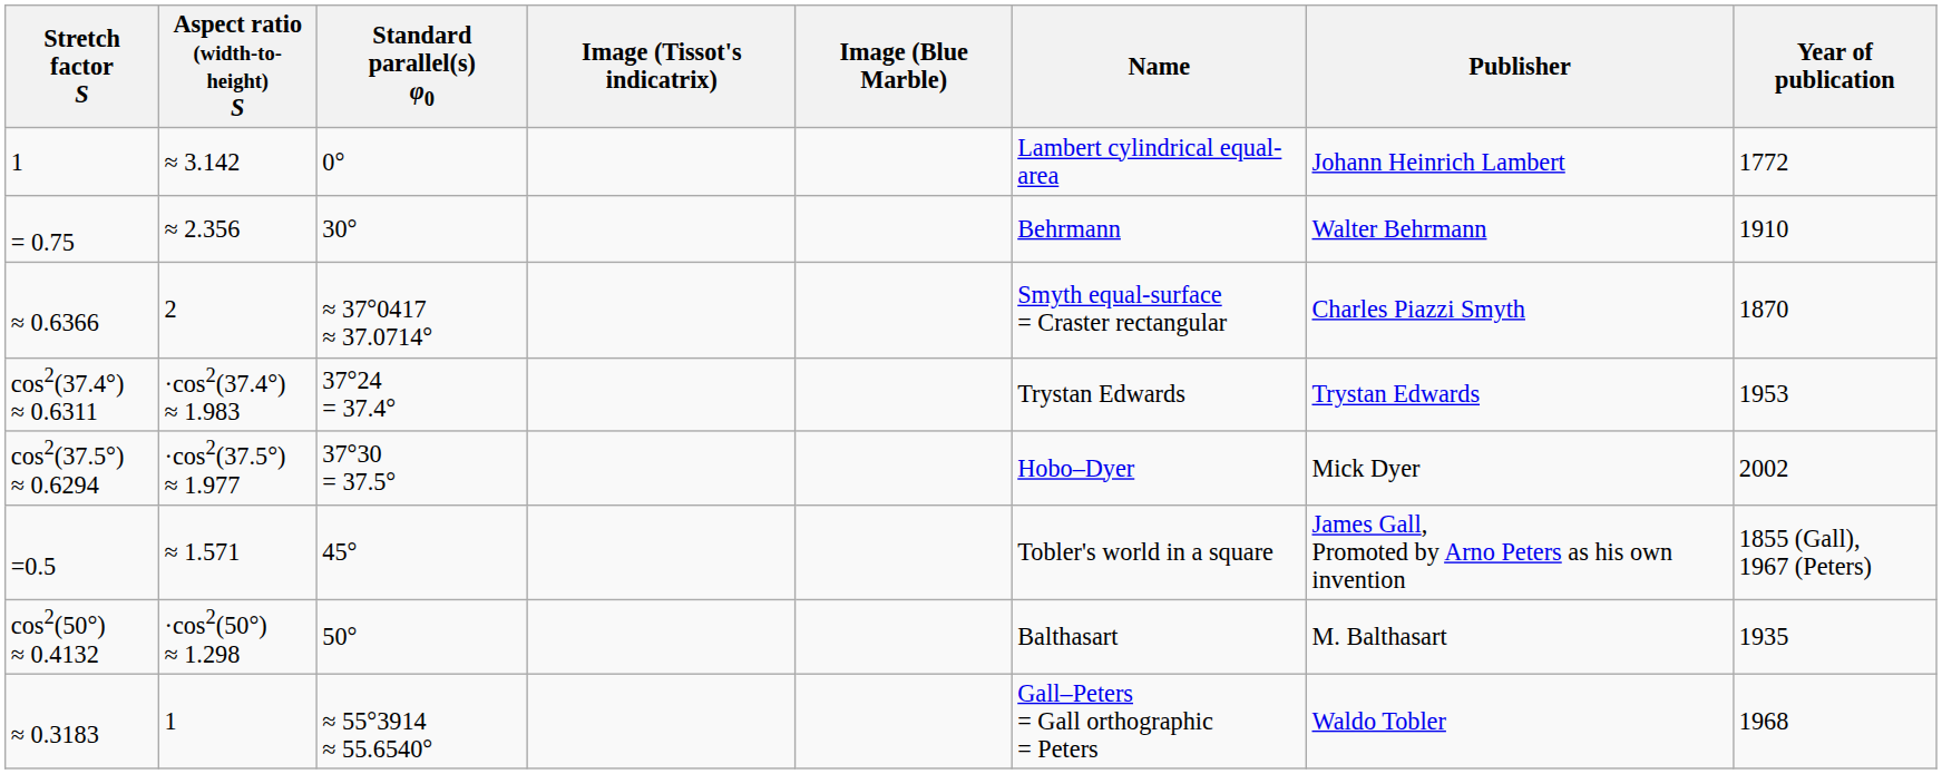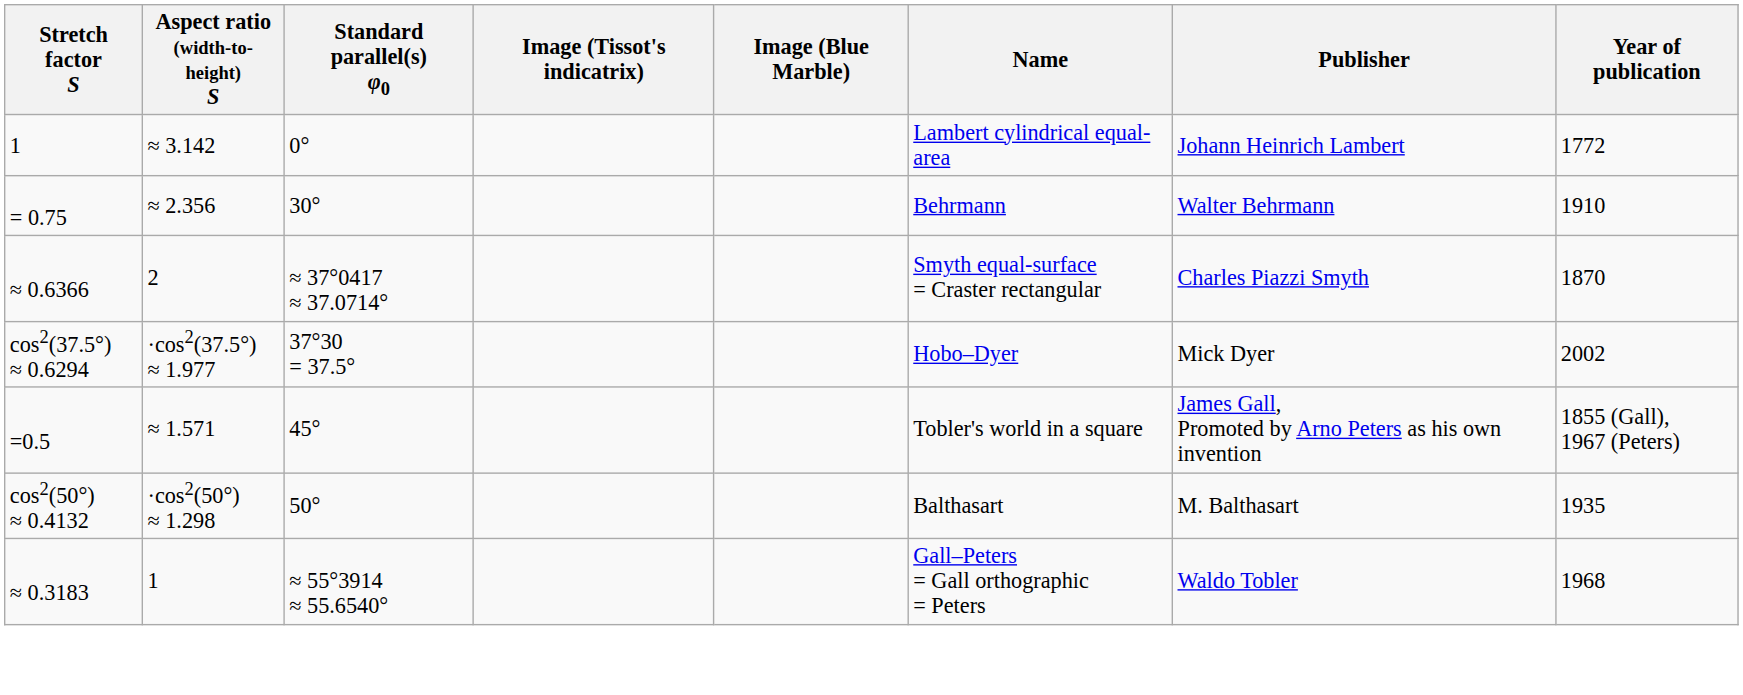- row: cos2(37.4°) ≈ 0.6311 | ·cos2(37.4°) ≈ 1.983 | 37°24 = 37.4° | Trystan Edwards | Trystan Edwards | 1953
